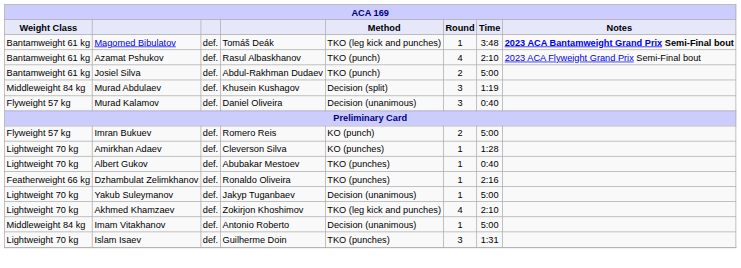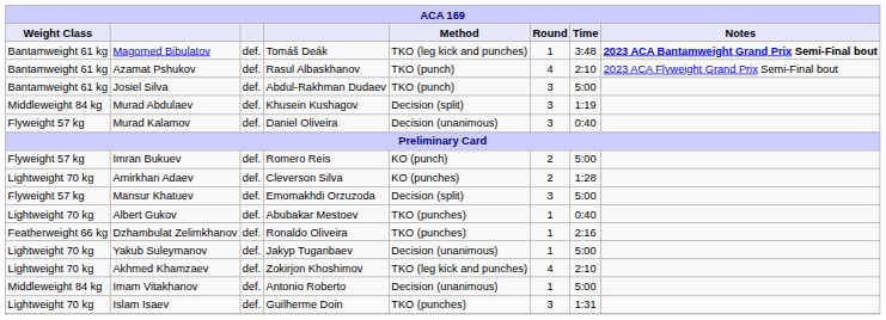Josiel Silva | Round: 2 -> 3
Amirkhan Adaev | Round: 1 -> 2
+ row: Flyweight 57 kg | Mansur Khatuev | def. | Emomakhdi Orzuzoda | Decision (split) | 3 | 5:00
